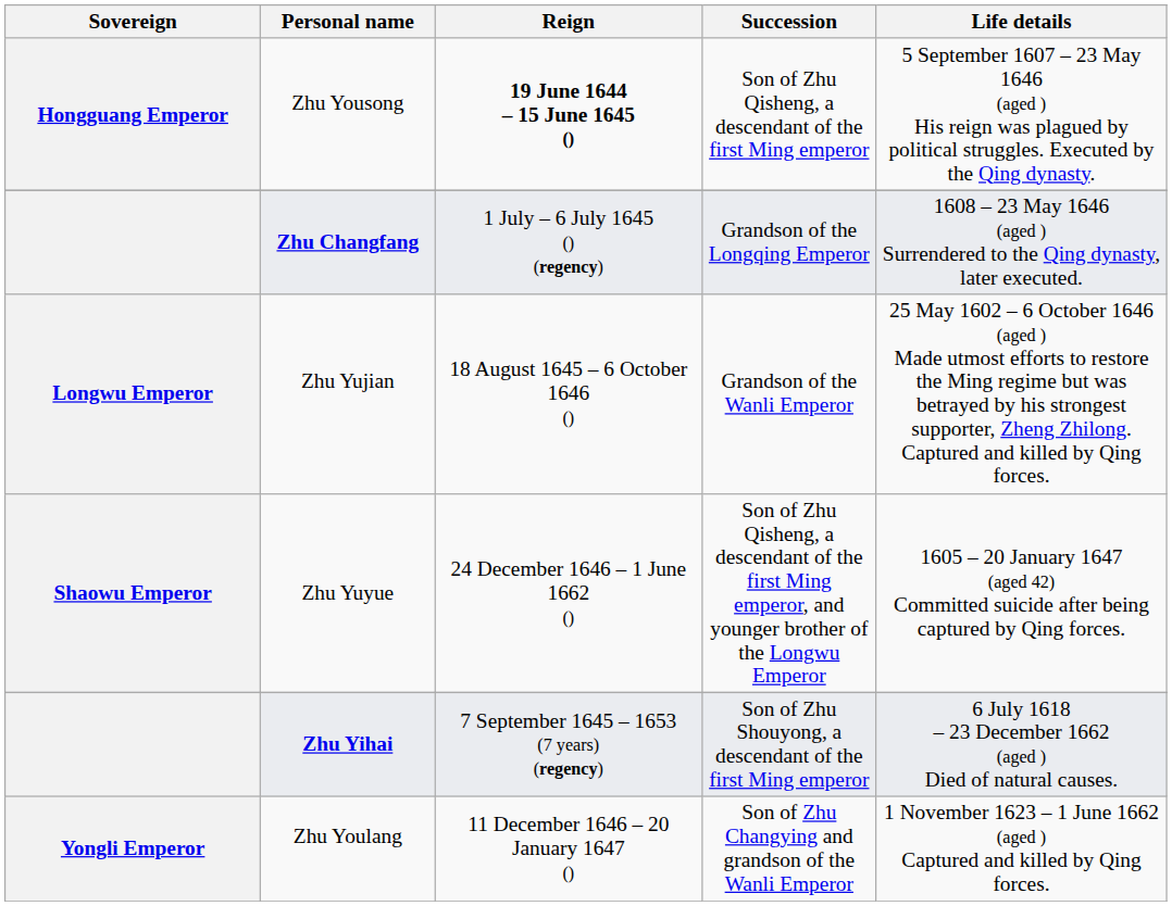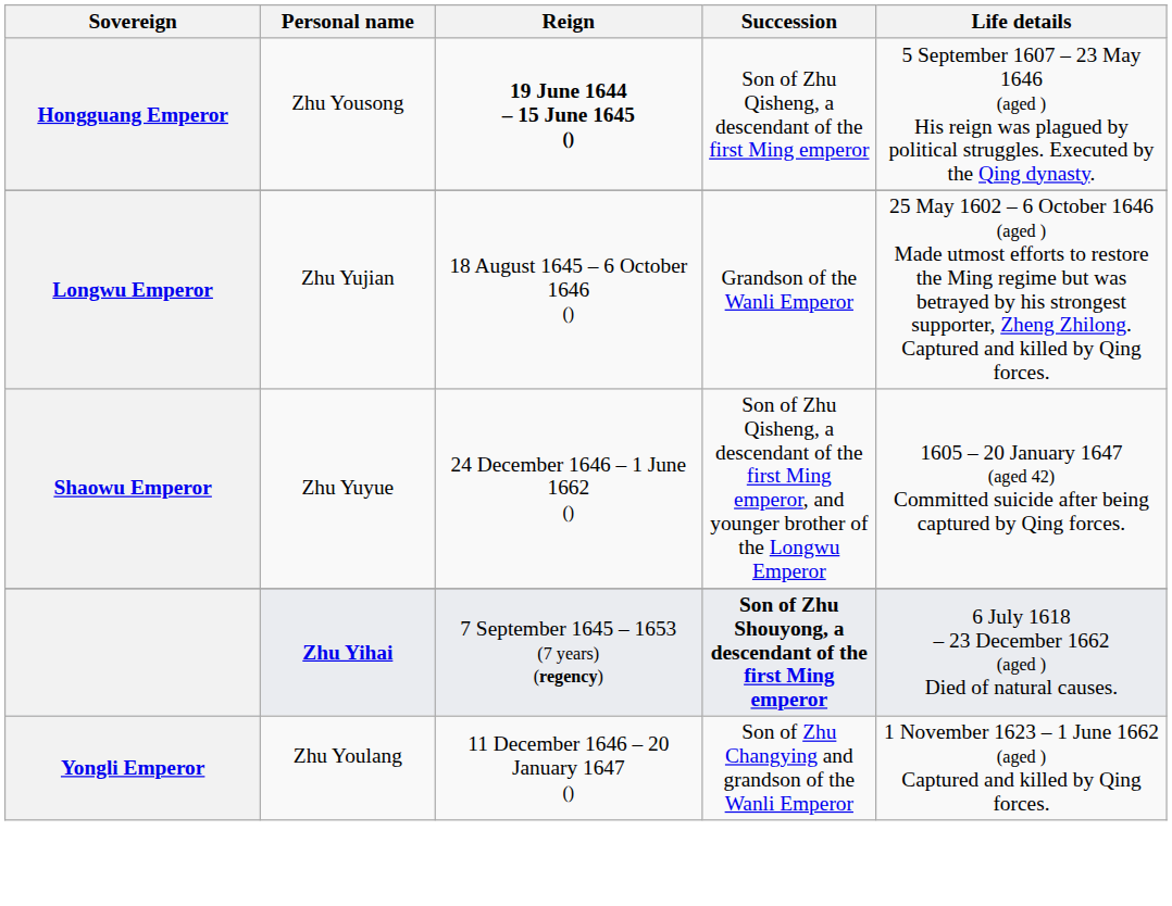- row: Zhu Changfang | 1 July – 6 July 1645 () (regency) | Grandson of the Longqing Emperor | 1608 – 23 May 1646 (aged ) Surrendered to the Qing dynasty, later executed.
Zhu Yihai | Succession: normal -> bold
